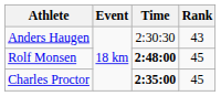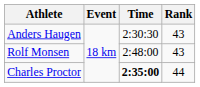Rolf Monsen | Time: bold -> normal
Rolf Monsen | Rank: 45 -> 43
Charles Proctor | Rank: 45 -> 44
